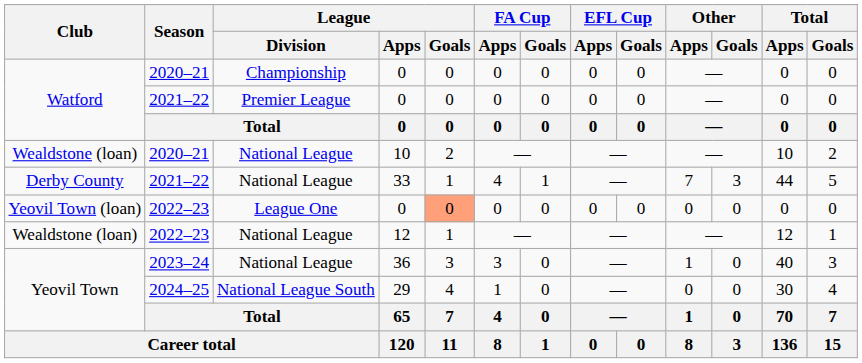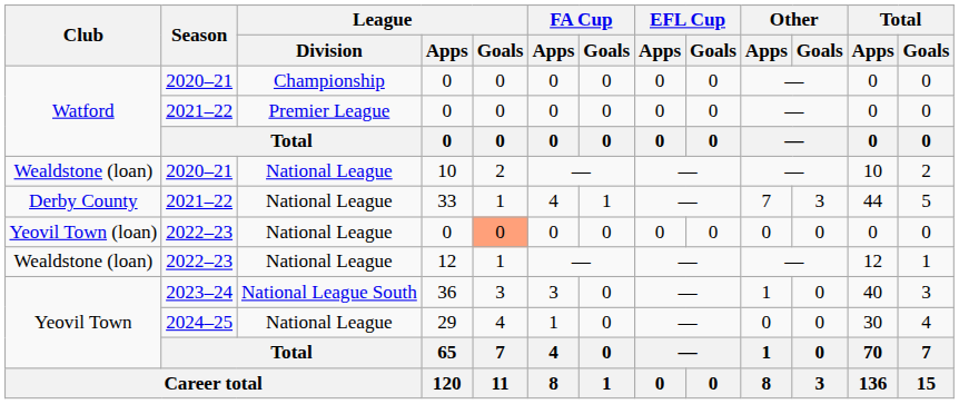2022–23 / 0 | League / Division: League One -> National League
36 | League / Division: National League -> National League South
29 | League / Division: National League South -> National League
